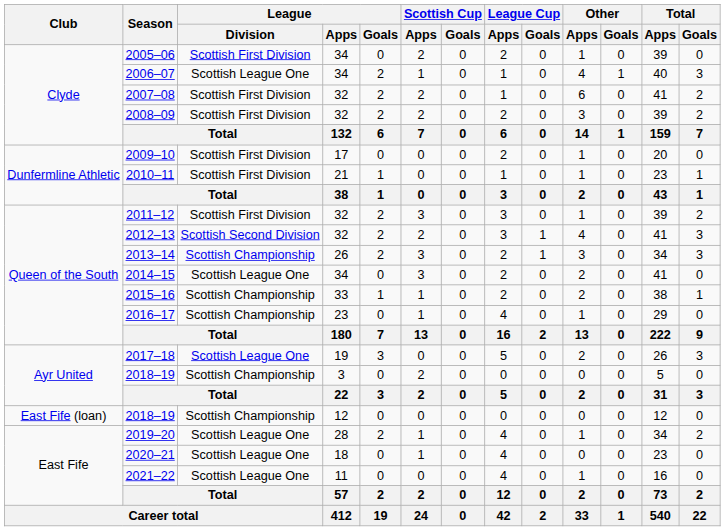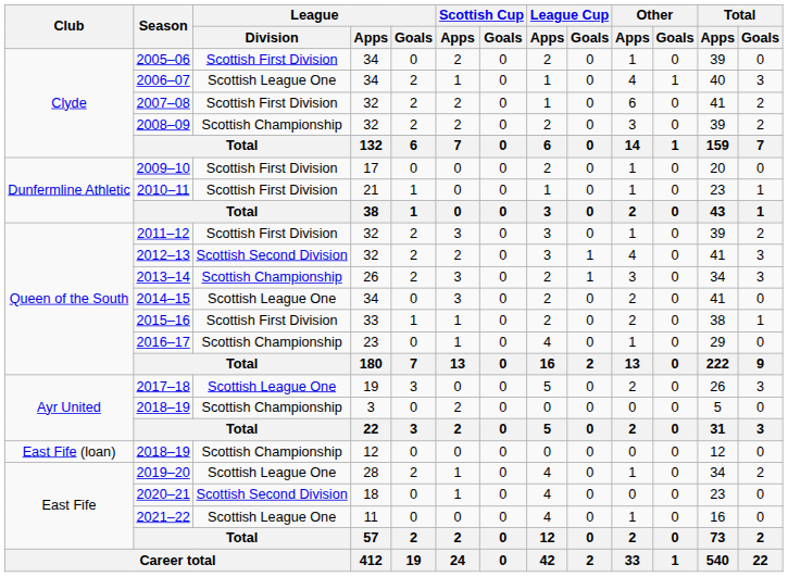2008–09 | League / Division: Scottish First Division -> Scottish Championship
2015–16 | League / Division: Scottish Championship -> Scottish First Division
2020–21 | League / Division: Scottish League One -> Scottish Second Division
